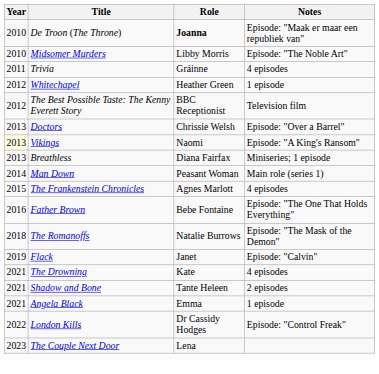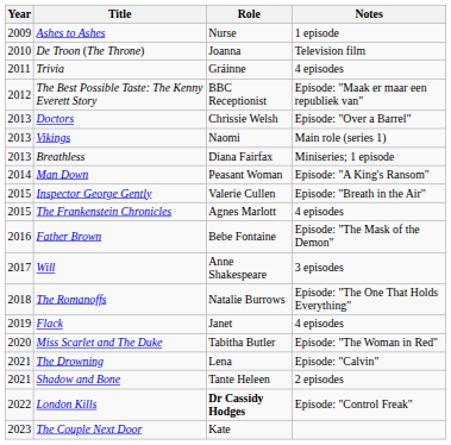+ row: 2009 | Ashes to Ashes | Nurse | 1 episode
De Troon (The Throne) | Role: bold -> normal
De Troon (The Throne) | Notes: Episode: "Maak er maar een republiek van" -> Television film
- row: 2010 | Midsomer Murders | Libby Morris | Episode: "The Noble Art"
- row: 2012 | Whitechapel | Heather Green | 1 episode
The Best Possible Taste: The Kenny Everett Story | Notes: Television film -> Episode: "Maak er maar een republiek van"
Vikings | Year: lightyellow background -> no background
Vikings | Notes: Episode: "A King's Ransom" -> Main role (series 1)
Man Down | Notes: Main role (series 1) -> Episode: "A King's Ransom"
+ row: 2015 | Inspector George Gently | Valerie Cullen | Episode: "Breath in the Air"
Father Brown | Notes: Episode: "The One That Holds Everything" -> Episode: "The Mask of the Demon"
+ row: 2017 | Will | Anne Shakespeare | 3 episodes
The Romanoffs | Notes: Episode: "The Mask of the Demon" -> Episode: "The One That Holds Everything"
Flack | Notes: Episode: "Calvin" -> 4 episodes
+ row: 2020 | Miss Scarlet and The Duke | Tabitha Butler | Episode: "The Woman in Red"
The Drowning | Role: Kate -> Lena
The Drowning | Notes: 4 episodes -> Episode: "Calvin"
- row: 2021 | Angela Black | Emma | 1 episode
London Kills | Role: normal -> bold
The Couple Next Door | Role: Lena -> Kate
